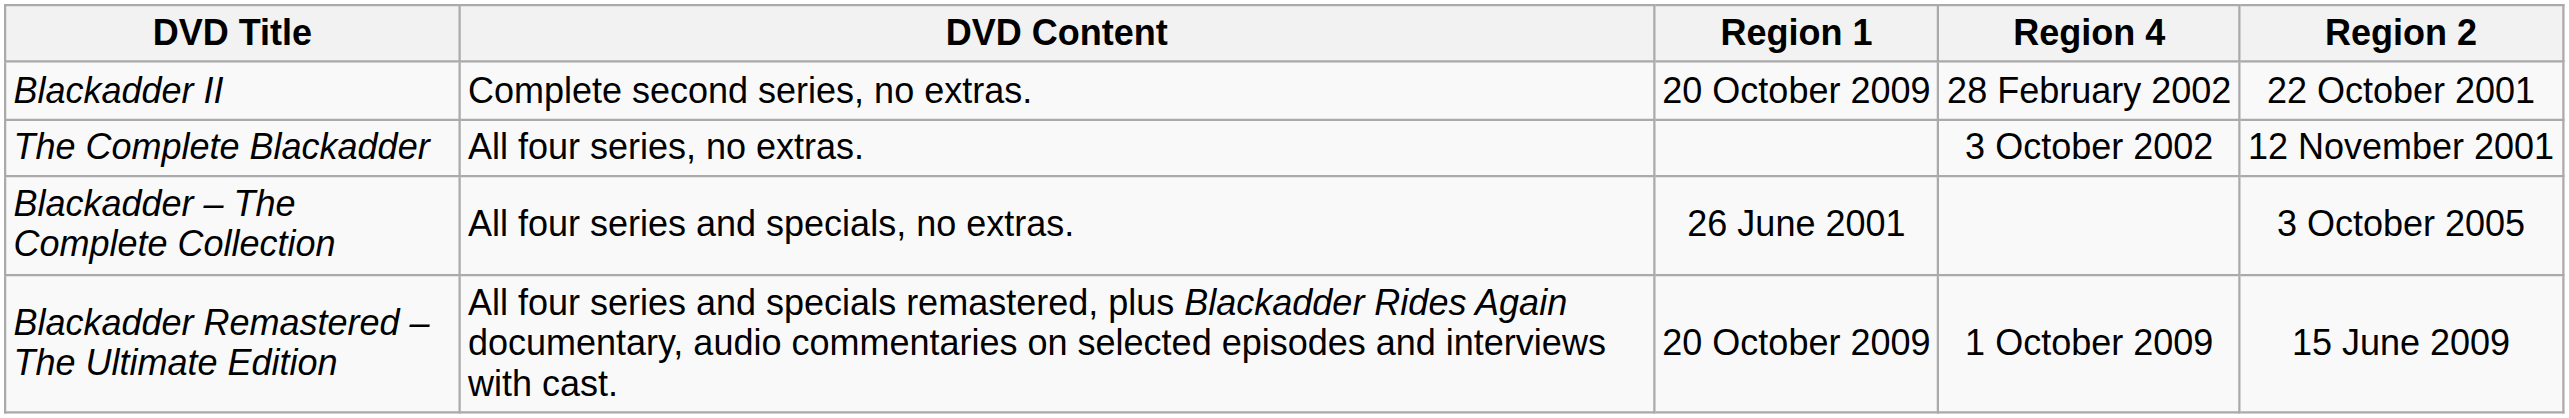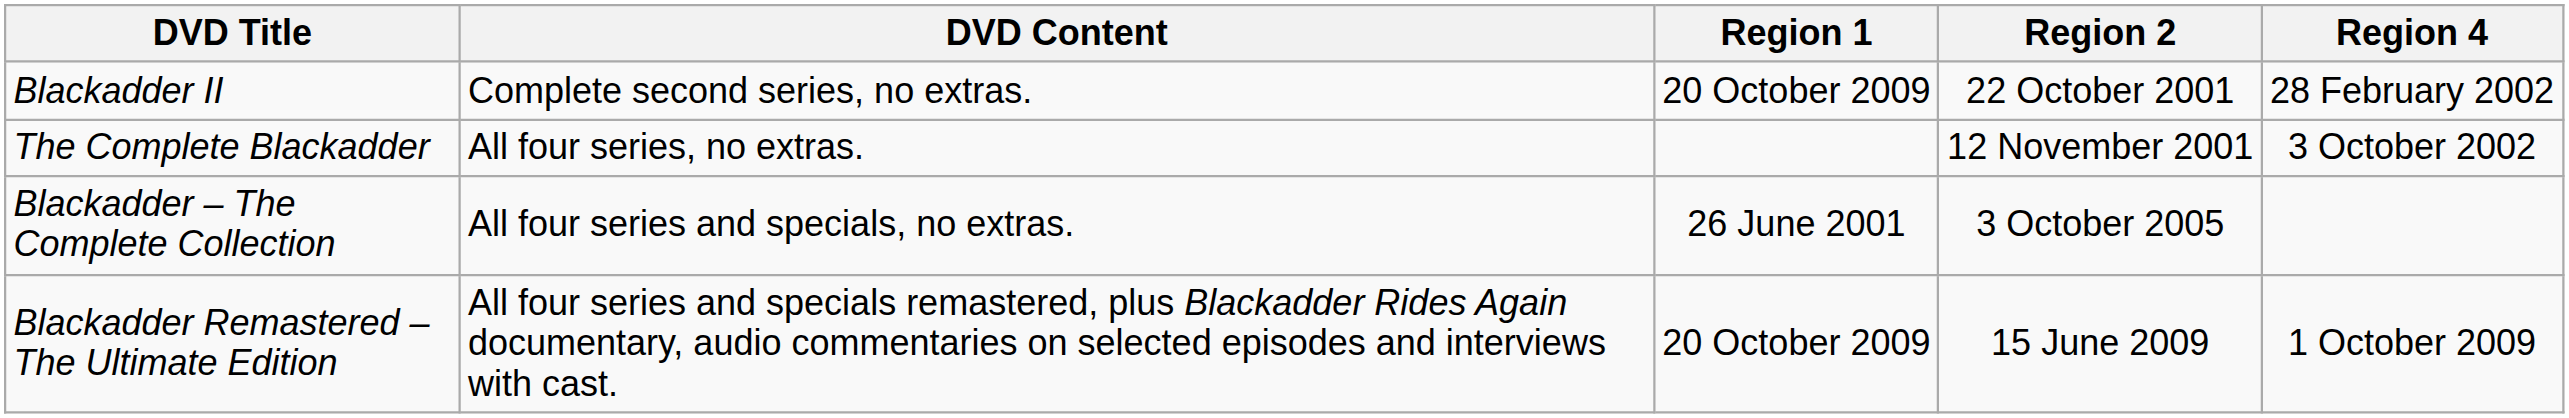columns swapped: Region 2 <-> Region 4
